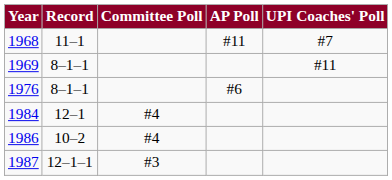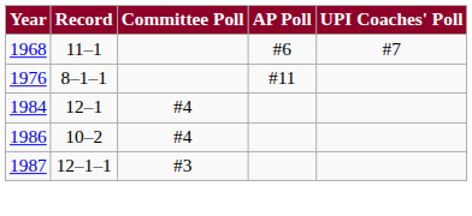1968 | AP Poll: #11 -> #6
- row: 1969 | 8–1–1 | #11
1976 | AP Poll: #6 -> #11
